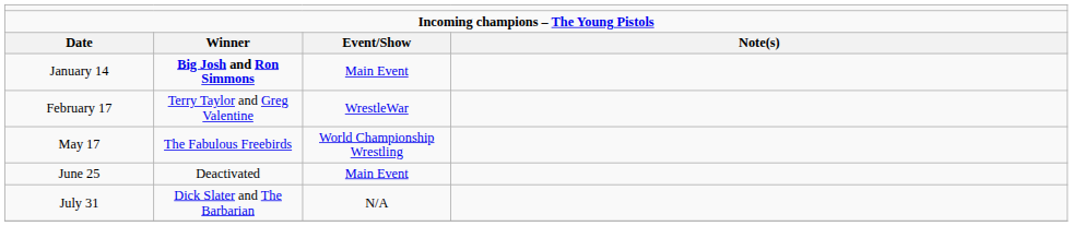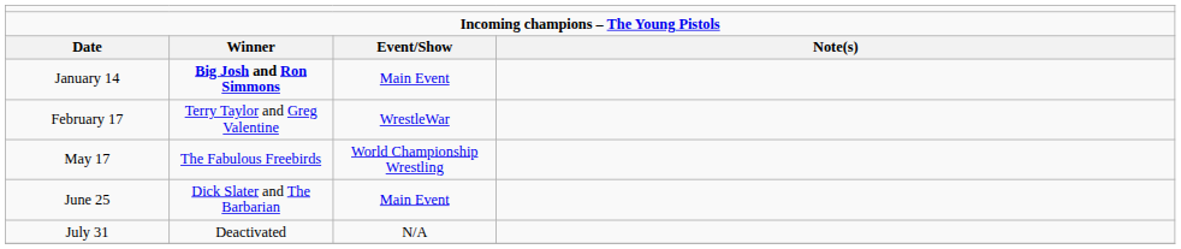June 25 | column 2: Deactivated -> Dick Slater and The Barbarian
July 31 | column 2: Dick Slater and The Barbarian -> Deactivated
